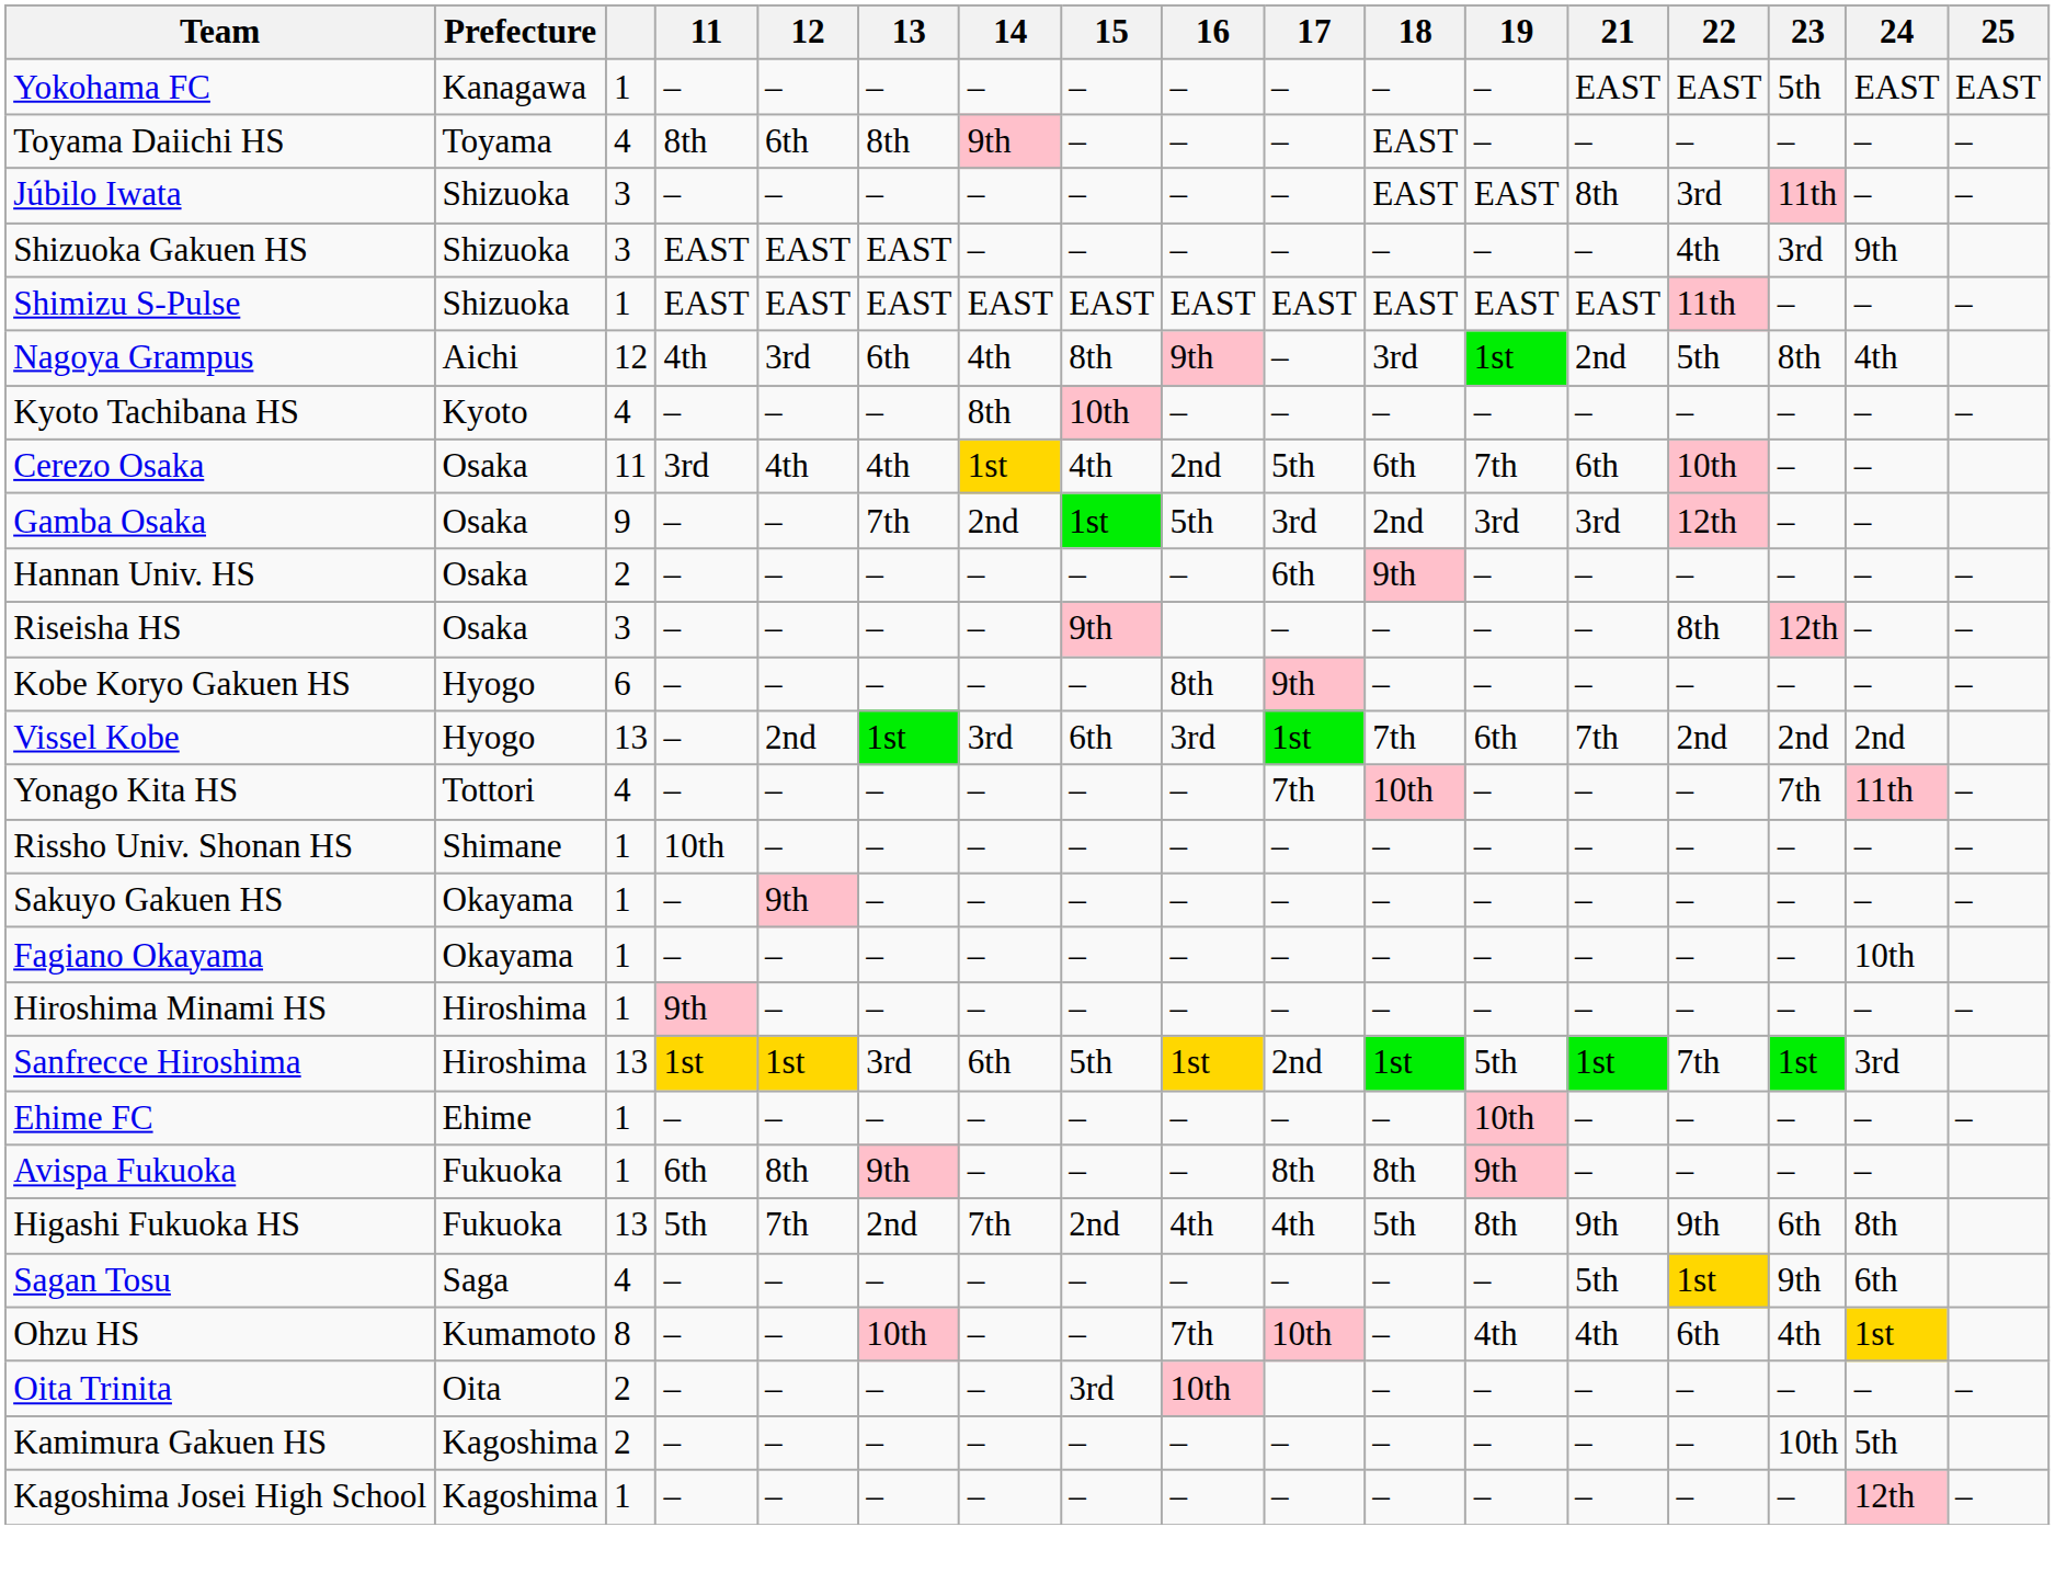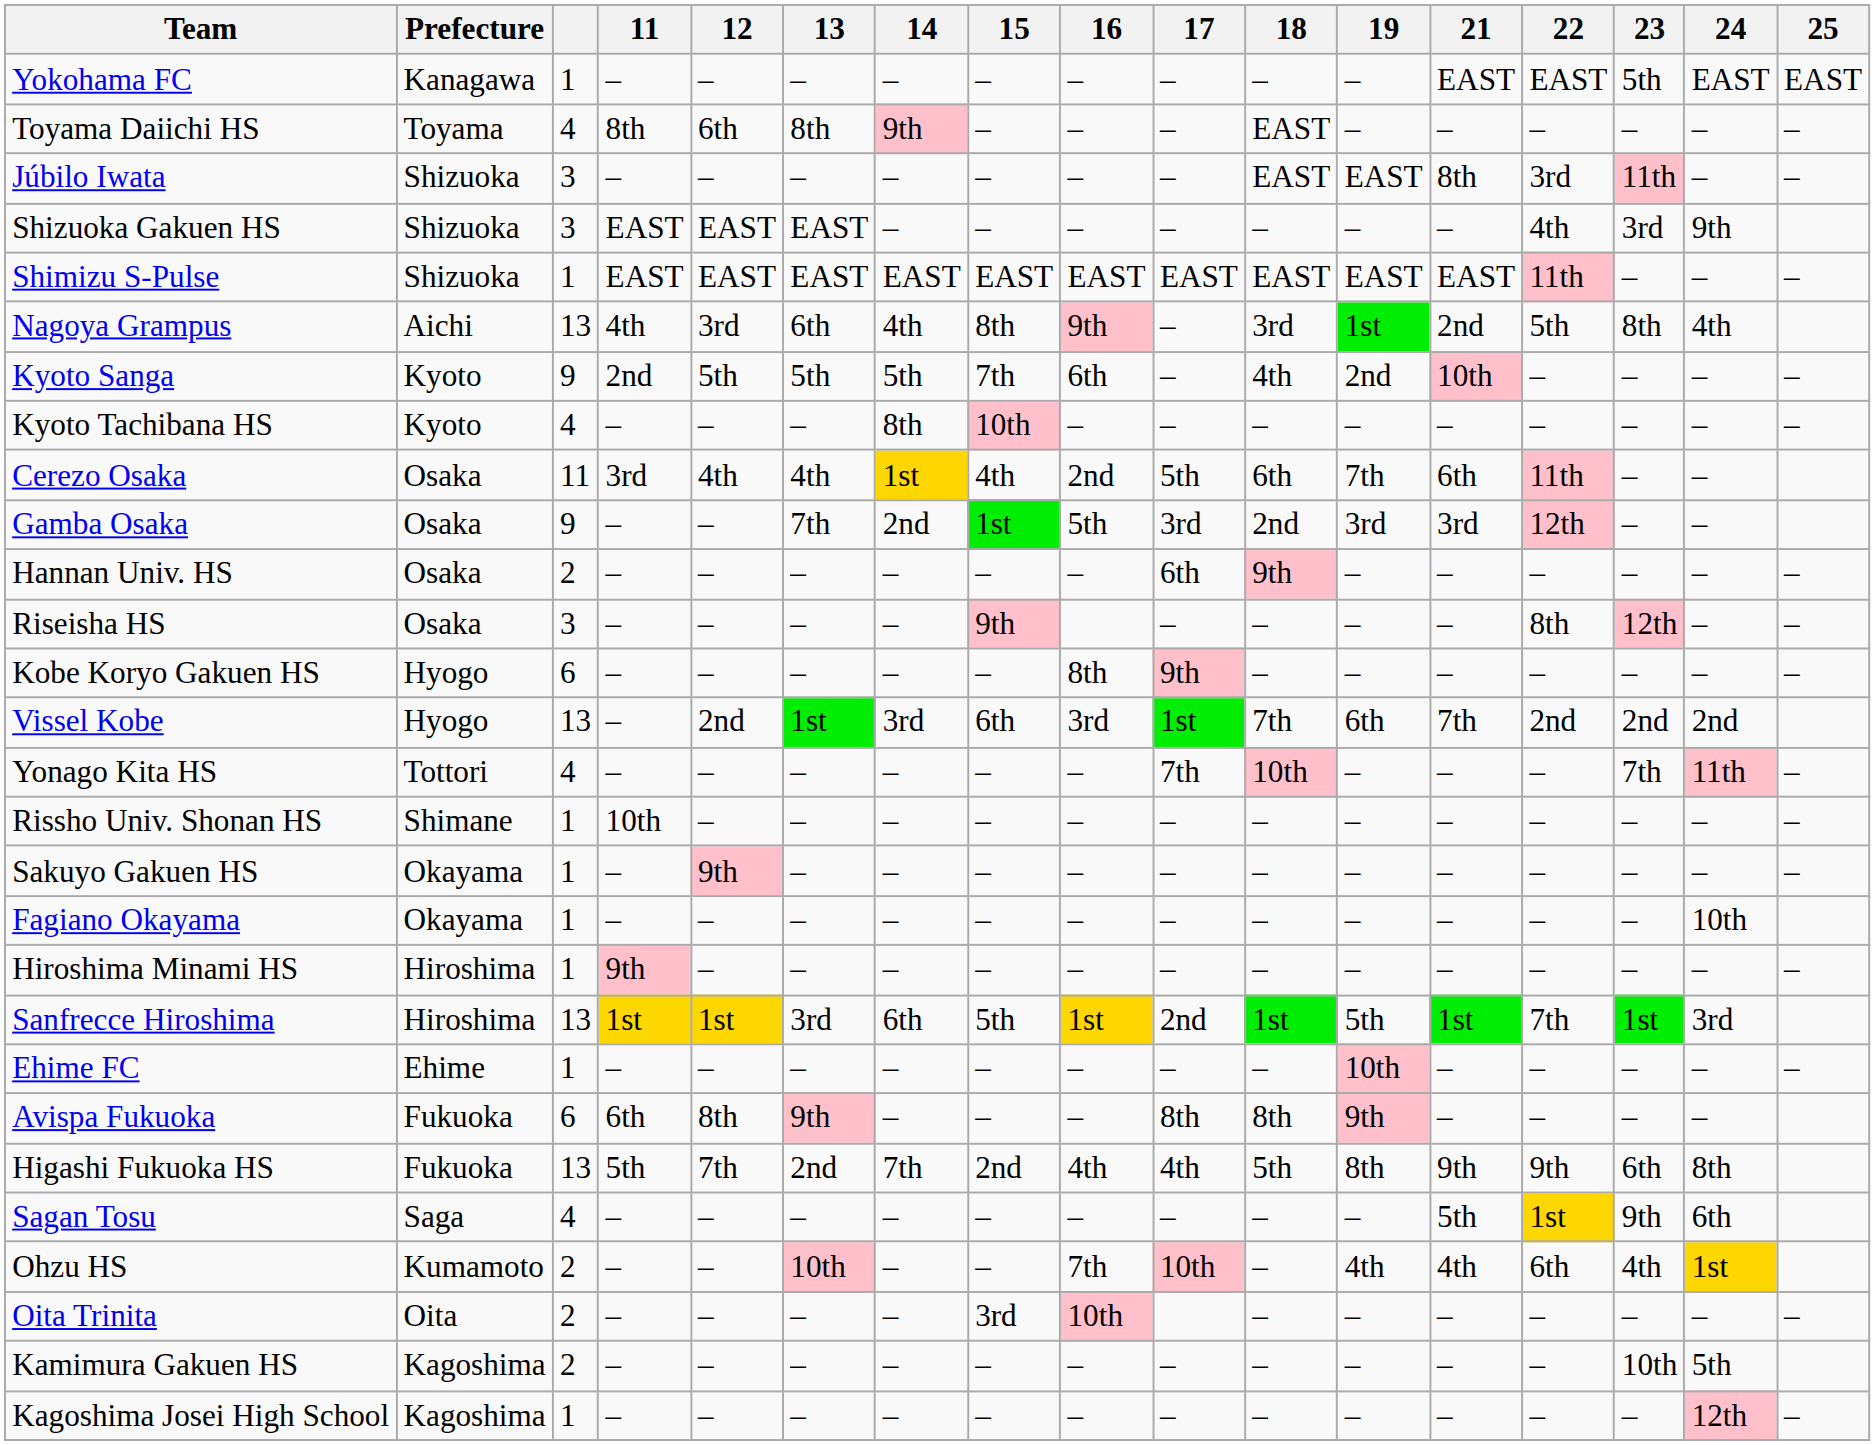Nagoya Grampus | column 3: 12 -> 13
+ row: Kyoto Sanga | Kyoto | 9 | 2nd | 5th | 5th | 5th | 7th | 6th | – | 4th | 2nd | 10th | – | – | – | –
Cerezo Osaka | 22: 10th -> 11th
Avispa Fukuoka | column 3: 1 -> 6
Ohzu HS | column 3: 8 -> 2
